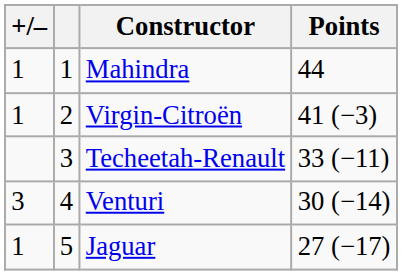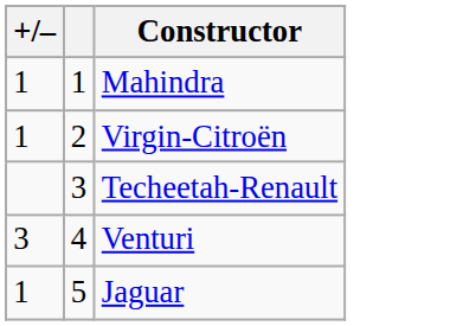- column: Points | 44 | 41 (−3) | 33 (−11) | 30 (−14) | 27 (−17)
